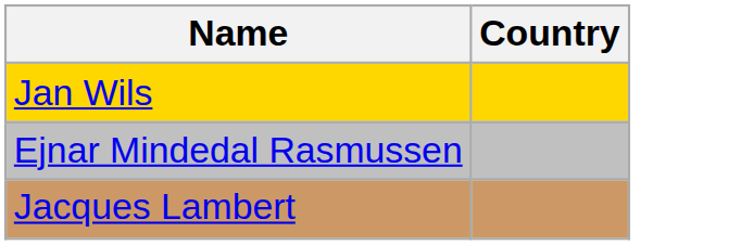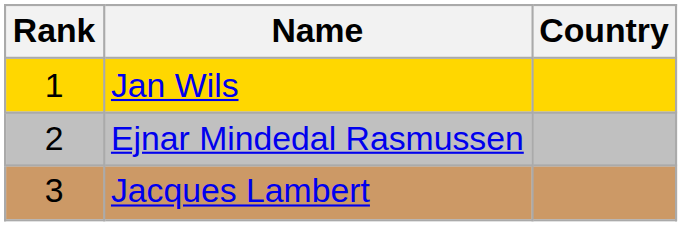+ column: Rank | 1 | 2 | 3
